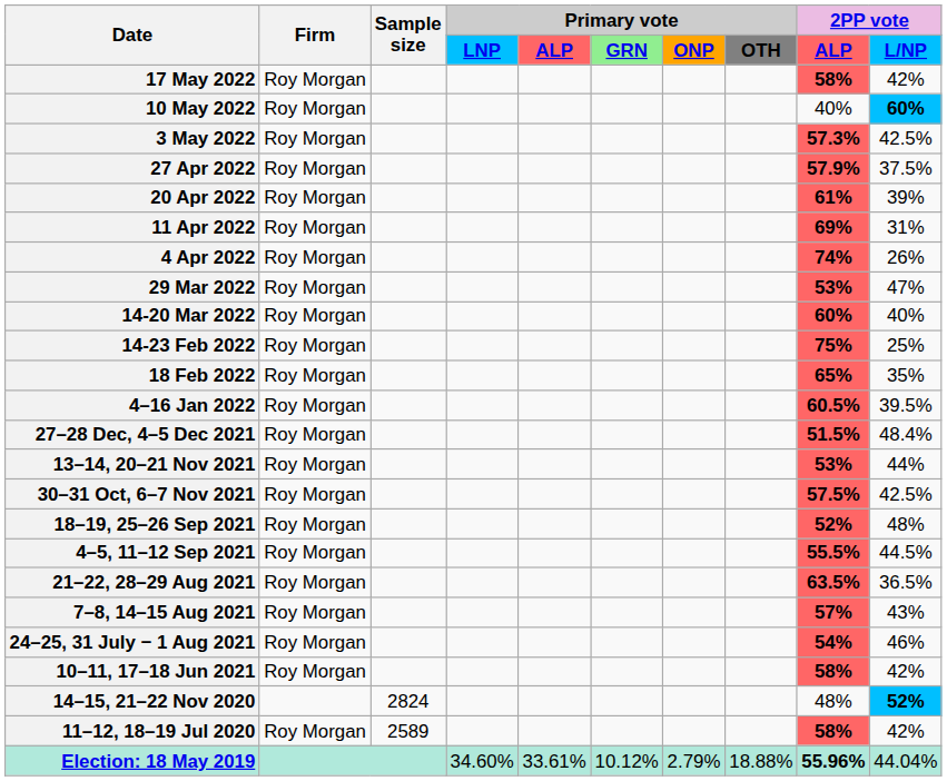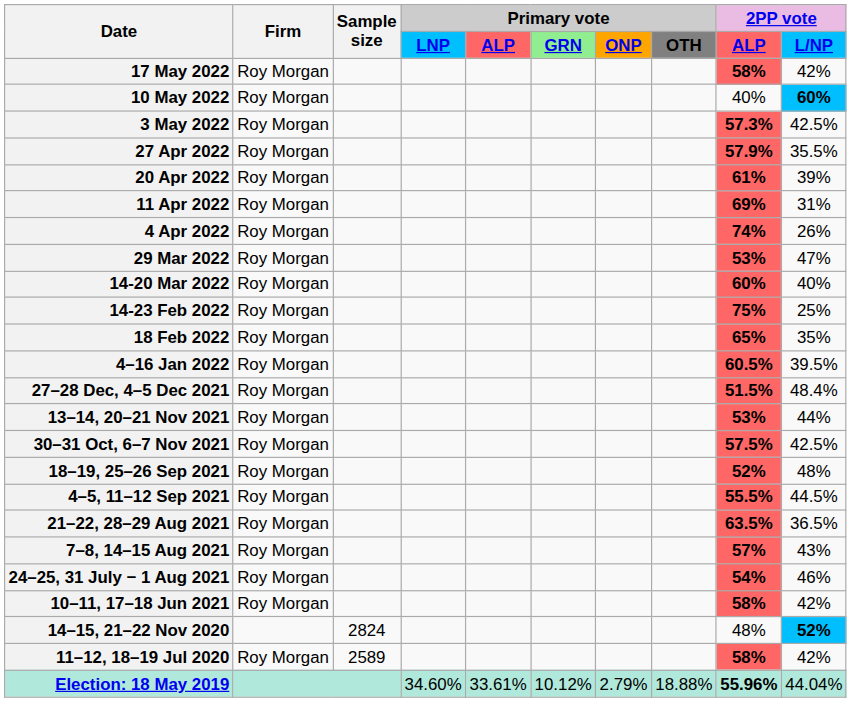27 Apr 2022 | 2PP vote / L/NP: 37.5% -> 35.5%
